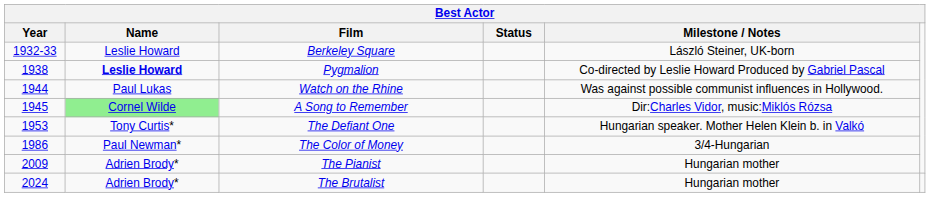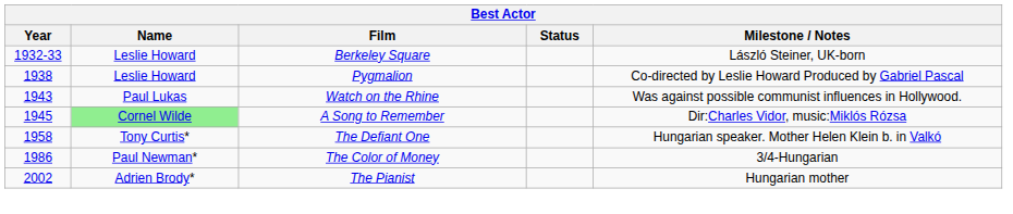Pygmalion | Name: bold -> normal
Watch on the Rhine | Year: 1944 -> 1943
The Defiant One | Year: 1953 -> 1958
The Pianist | Year: 2009 -> 2002
- row: 2024 | Adrien Brody* | The Brutalist | Hungarian mother
